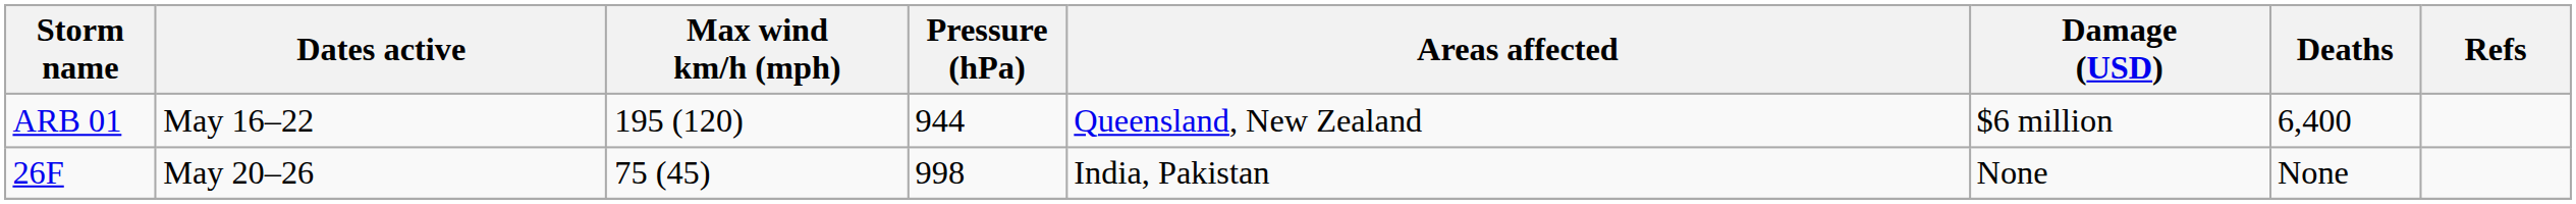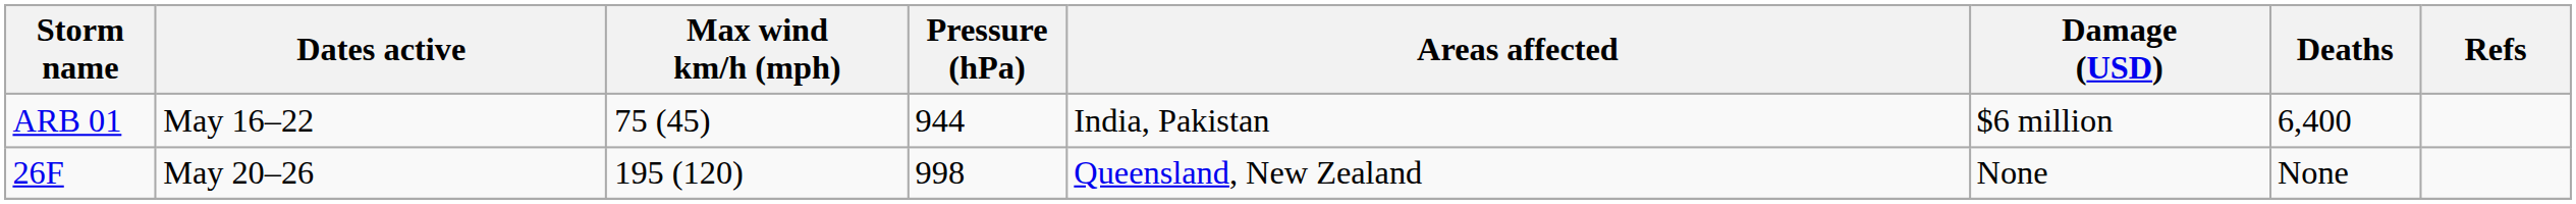ARB 01 | Max wind km/h (mph): 195 (120) -> 75 (45)
ARB 01 | Areas affected: Queensland, New Zealand -> India, Pakistan
26F | Max wind km/h (mph): 75 (45) -> 195 (120)
26F | Areas affected: India, Pakistan -> Queensland, New Zealand
